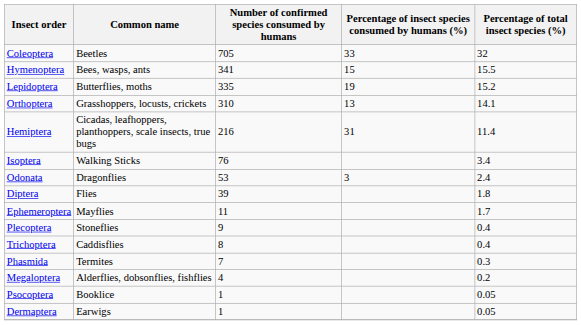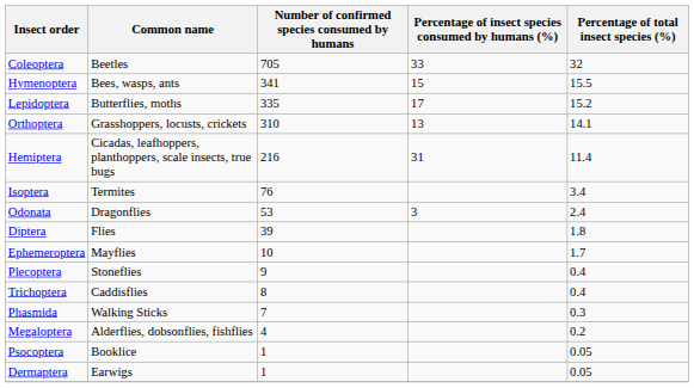Lepidoptera | Percentage of insect species consumed by humans (%): 19 -> 17
Isoptera | Common name: Walking Sticks -> Termites
Ephemeroptera | Number of confirmed species consumed by humans: 11 -> 10
Phasmida | Common name: Termites -> Walking Sticks
